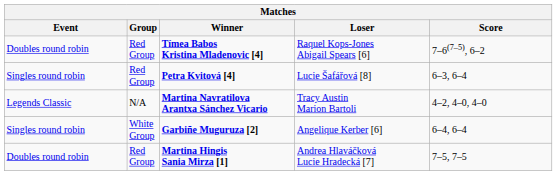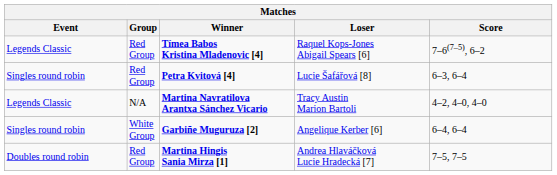Tímea Babos Kristina Mladenovic [4] | Event: Doubles round robin -> Legends Classic
